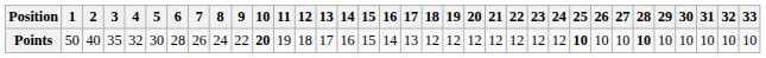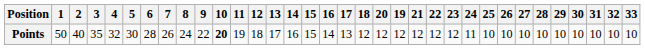columns swapped: 19 <-> 20
Points | 24: 12 -> 11
Points | 25: bold -> normal
Points | 28: bold -> normal
